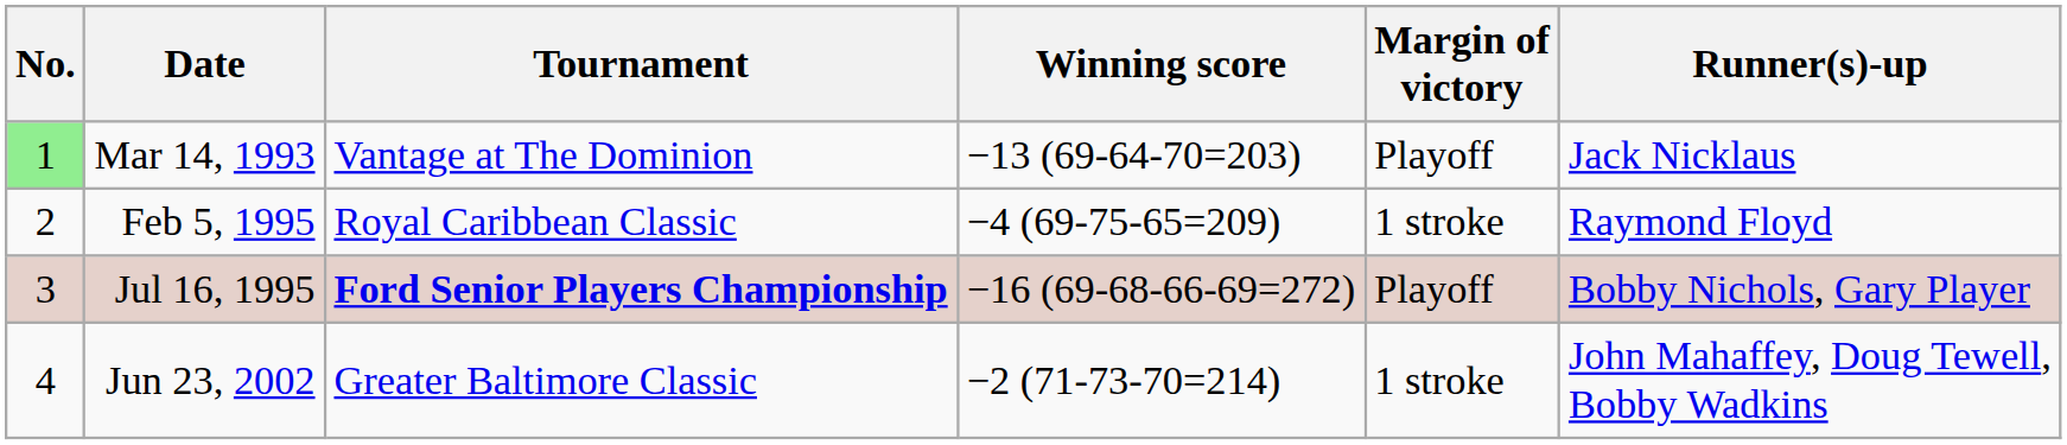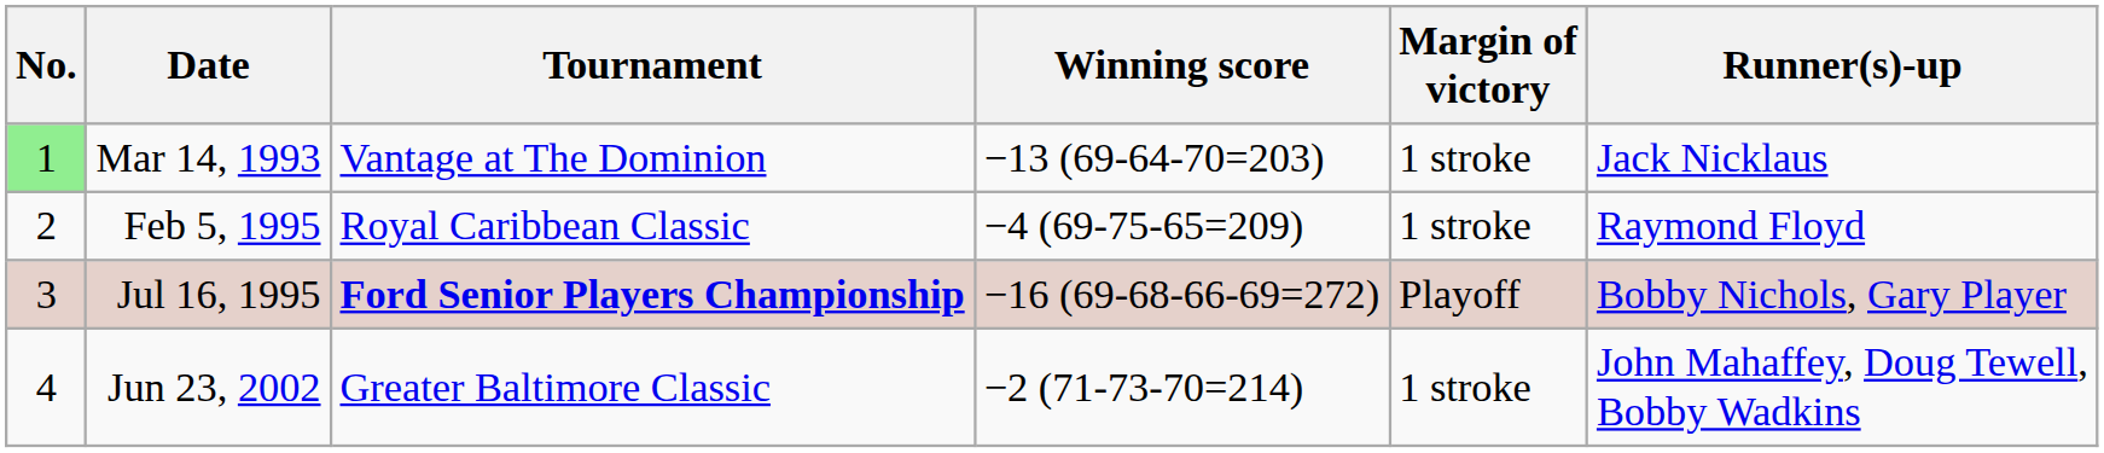Mar 14, 1993 | Margin of victory: Playoff -> 1 stroke
